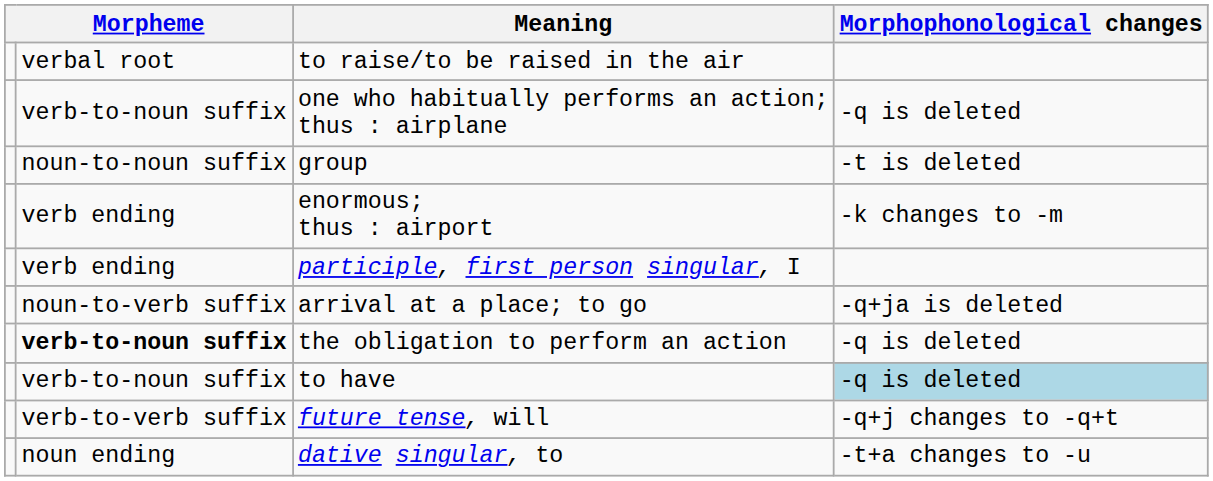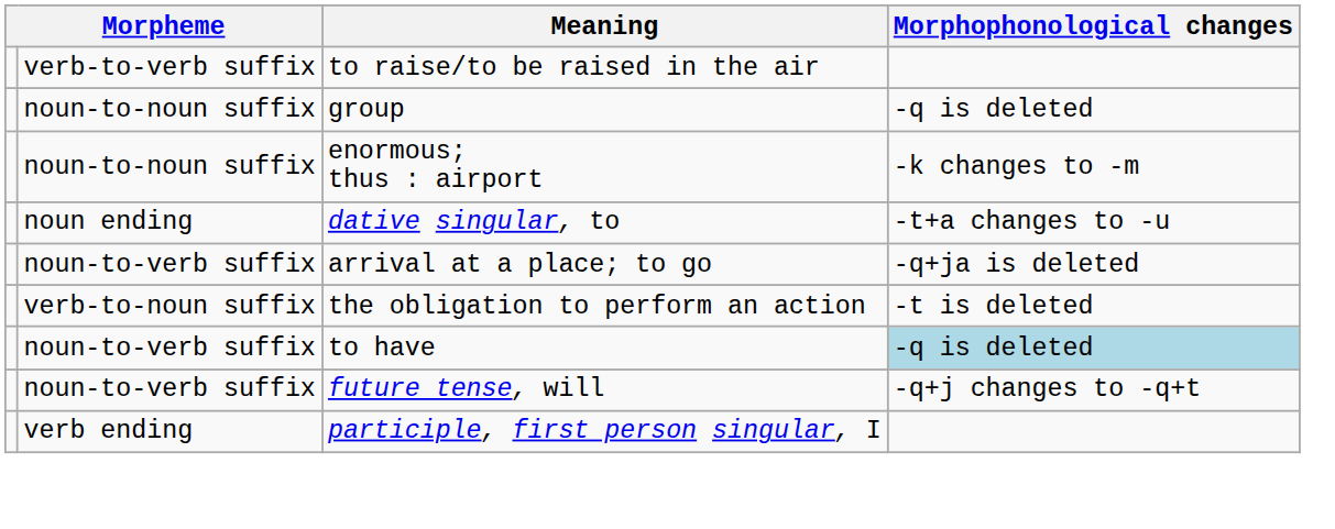to raise/to be raised in the air | column 2: verbal root -> verb-to-verb suffix
- row: verb-to-noun suffix | one who habitually performs an action; thus : airplane | -q is deleted
group | Morphophonological changes: -t is deleted -> -q is deleted
enormous; thus : airport | column 2: verb ending -> noun-to-noun suffix
rows swapped: dative singular, to <-> participle, first person singular, I
the obligation to perform an action | column 2: bold -> normal
the obligation to perform an action | Morphophonological changes: -q is deleted -> -t is deleted
to have | column 2: verb-to-noun suffix -> noun-to-verb suffix
future tense, will | column 2: verb-to-verb suffix -> noun-to-verb suffix
